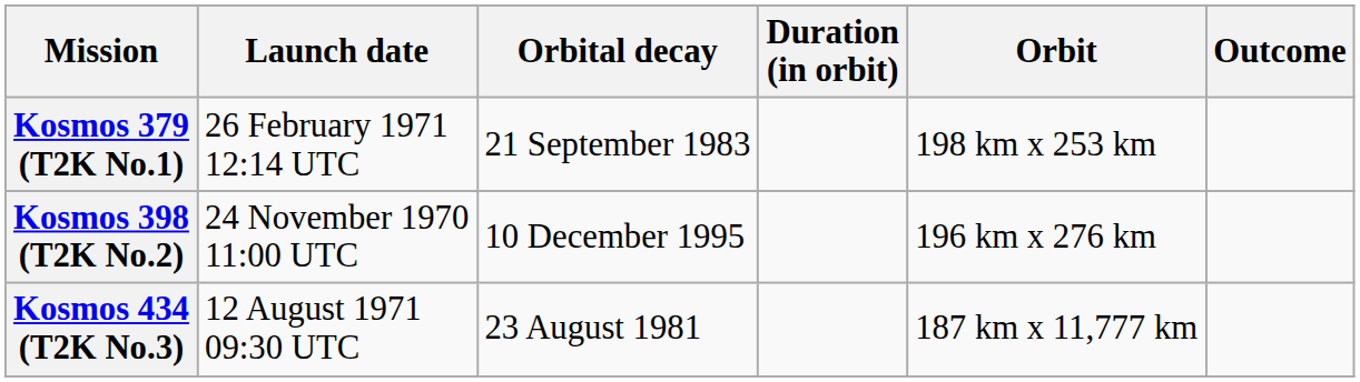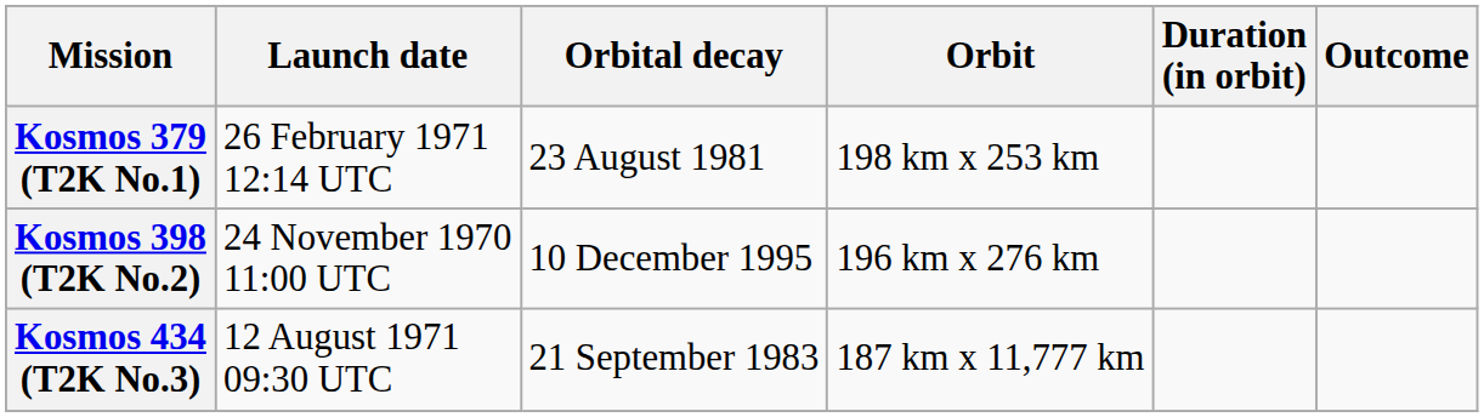columns swapped: Orbit <-> Duration (in orbit)
Kosmos 379 (T2K No.1) | Orbital decay: 21 September 1983 -> 23 August 1981
Kosmos 434 (T2K No.3) | Orbital decay: 23 August 1981 -> 21 September 1983
